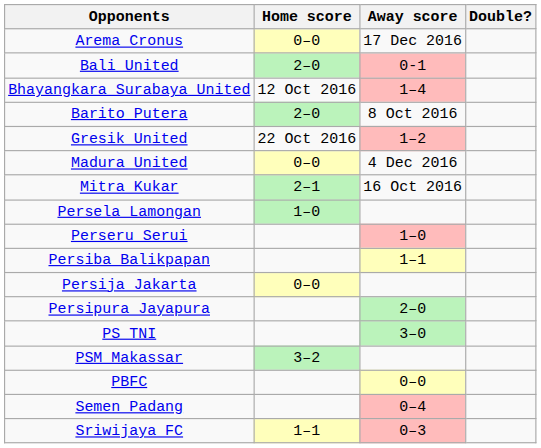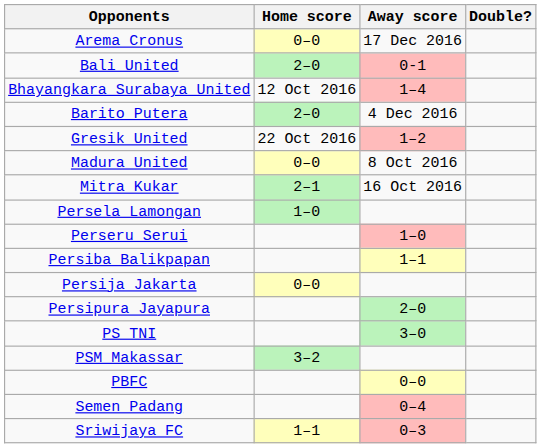Barito Putera | Away score: 8 Oct 2016 -> 4 Dec 2016
Madura United | Away score: 4 Dec 2016 -> 8 Oct 2016
